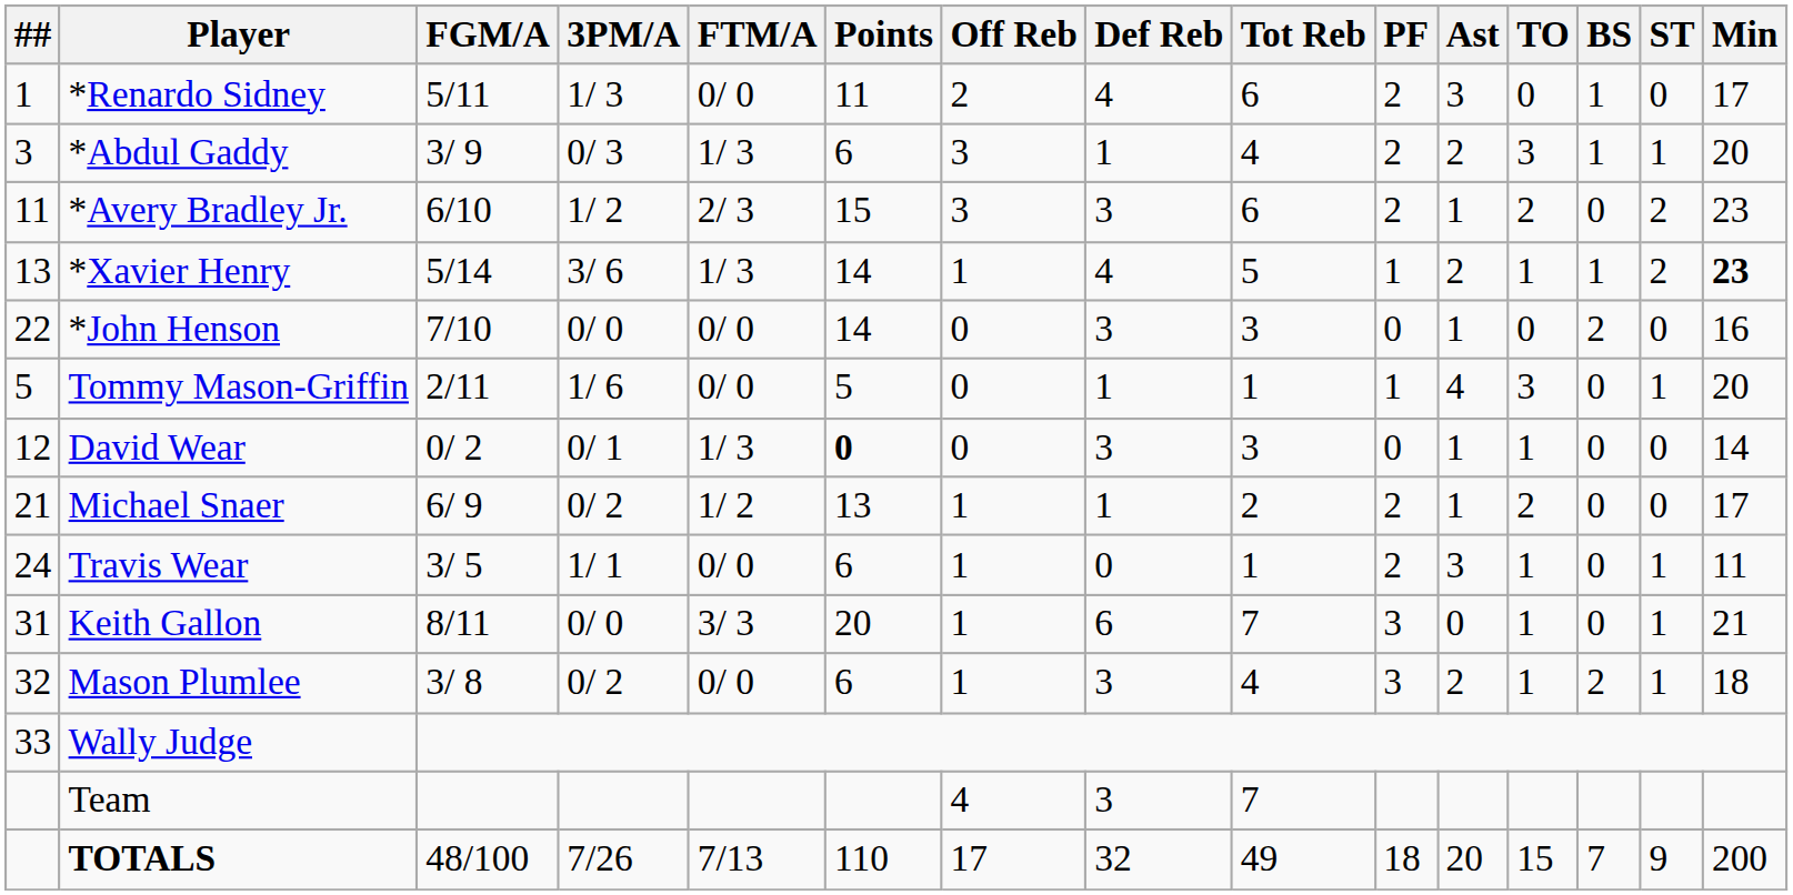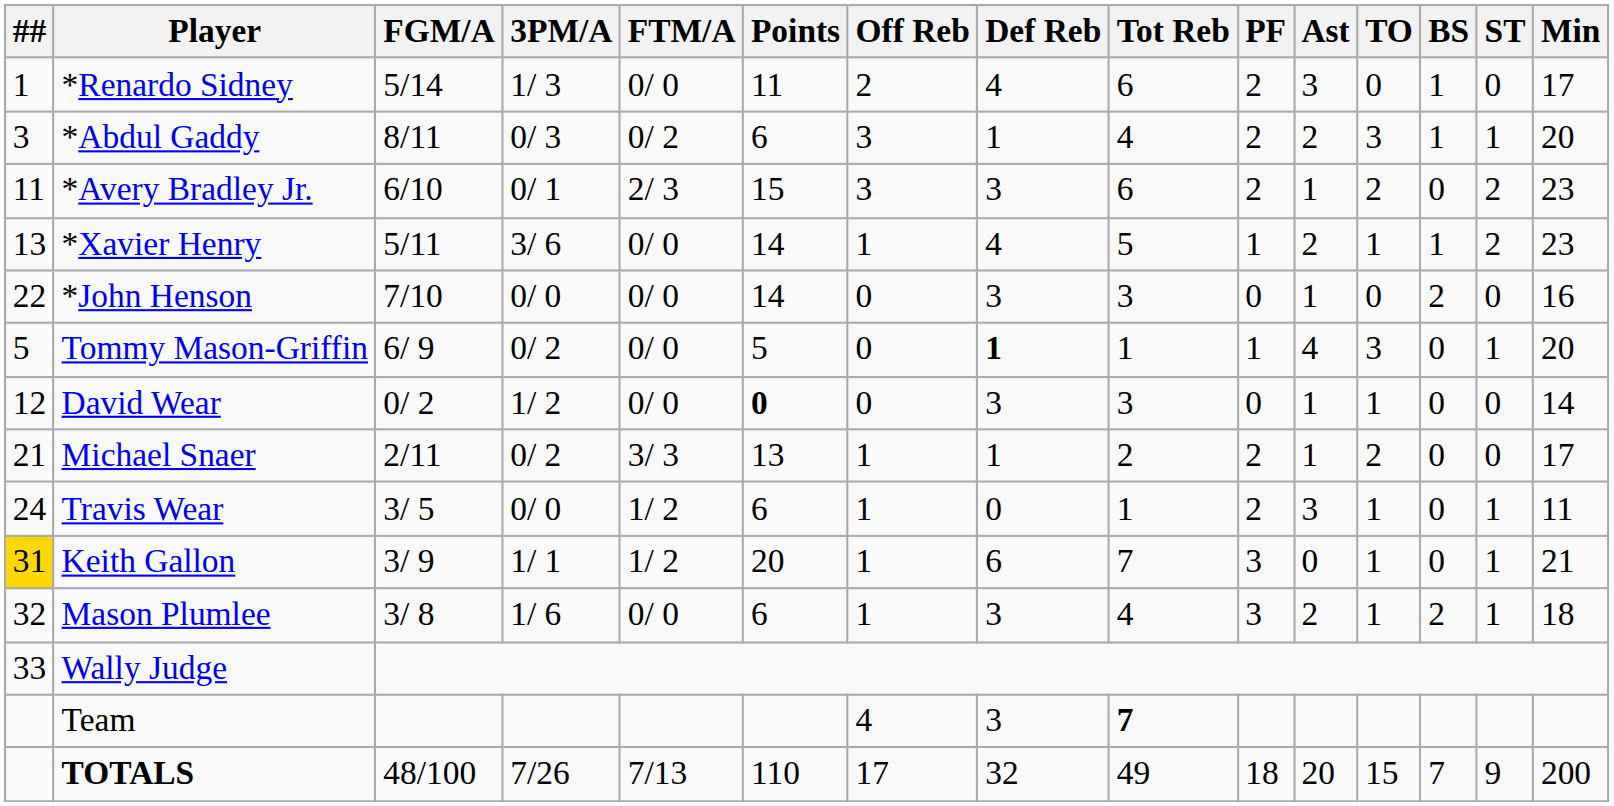*Renardo Sidney | FGM/A: 5/11 -> 5/14
*Abdul Gaddy | FGM/A: 3/ 9 -> 8/11
*Abdul Gaddy | FTM/A: 1/ 3 -> 0/ 2
*Avery Bradley Jr. | 3PM/A: 1/ 2 -> 0/ 1
*Xavier Henry | FGM/A: 5/14 -> 5/11
*Xavier Henry | FTM/A: 1/ 3 -> 0/ 0
*Xavier Henry | Min: bold -> normal
Tommy Mason-Griffin | FGM/A: 2/11 -> 6/ 9
Tommy Mason-Griffin | 3PM/A: 1/ 6 -> 0/ 2
Tommy Mason-Griffin | Def Reb: normal -> bold
David Wear | 3PM/A: 0/ 1 -> 1/ 2
David Wear | FTM/A: 1/ 3 -> 0/ 0
Michael Snaer | FGM/A: 6/ 9 -> 2/11
Michael Snaer | FTM/A: 1/ 2 -> 3/ 3
Travis Wear | 3PM/A: 1/ 1 -> 0/ 0
Travis Wear | FTM/A: 0/ 0 -> 1/ 2
Keith Gallon | ##: no background -> gold background
Keith Gallon | FGM/A: 8/11 -> 3/ 9
Keith Gallon | 3PM/A: 0/ 0 -> 1/ 1
Keith Gallon | FTM/A: 3/ 3 -> 1/ 2
Mason Plumlee | 3PM/A: 0/ 2 -> 1/ 6
Team | Tot Reb: normal -> bold
